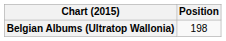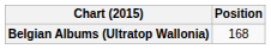Belgian Albums (Ultratop Wallonia) | Position: 198 -> 168
